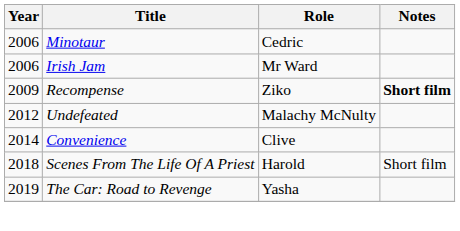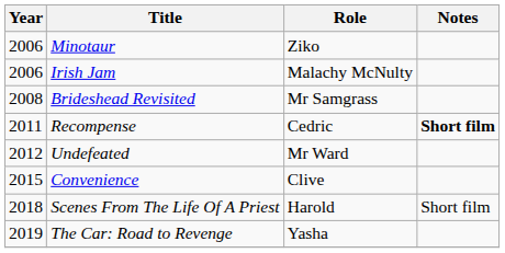Minotaur | Role: Cedric -> Ziko
Irish Jam | Role: Mr Ward -> Malachy McNulty
+ row: 2008 | Brideshead Revisited | Mr Samgrass
Recompense | Year: 2009 -> 2011
Recompense | Role: Ziko -> Cedric
Undefeated | Role: Malachy McNulty -> Mr Ward
Convenience | Year: 2014 -> 2015
